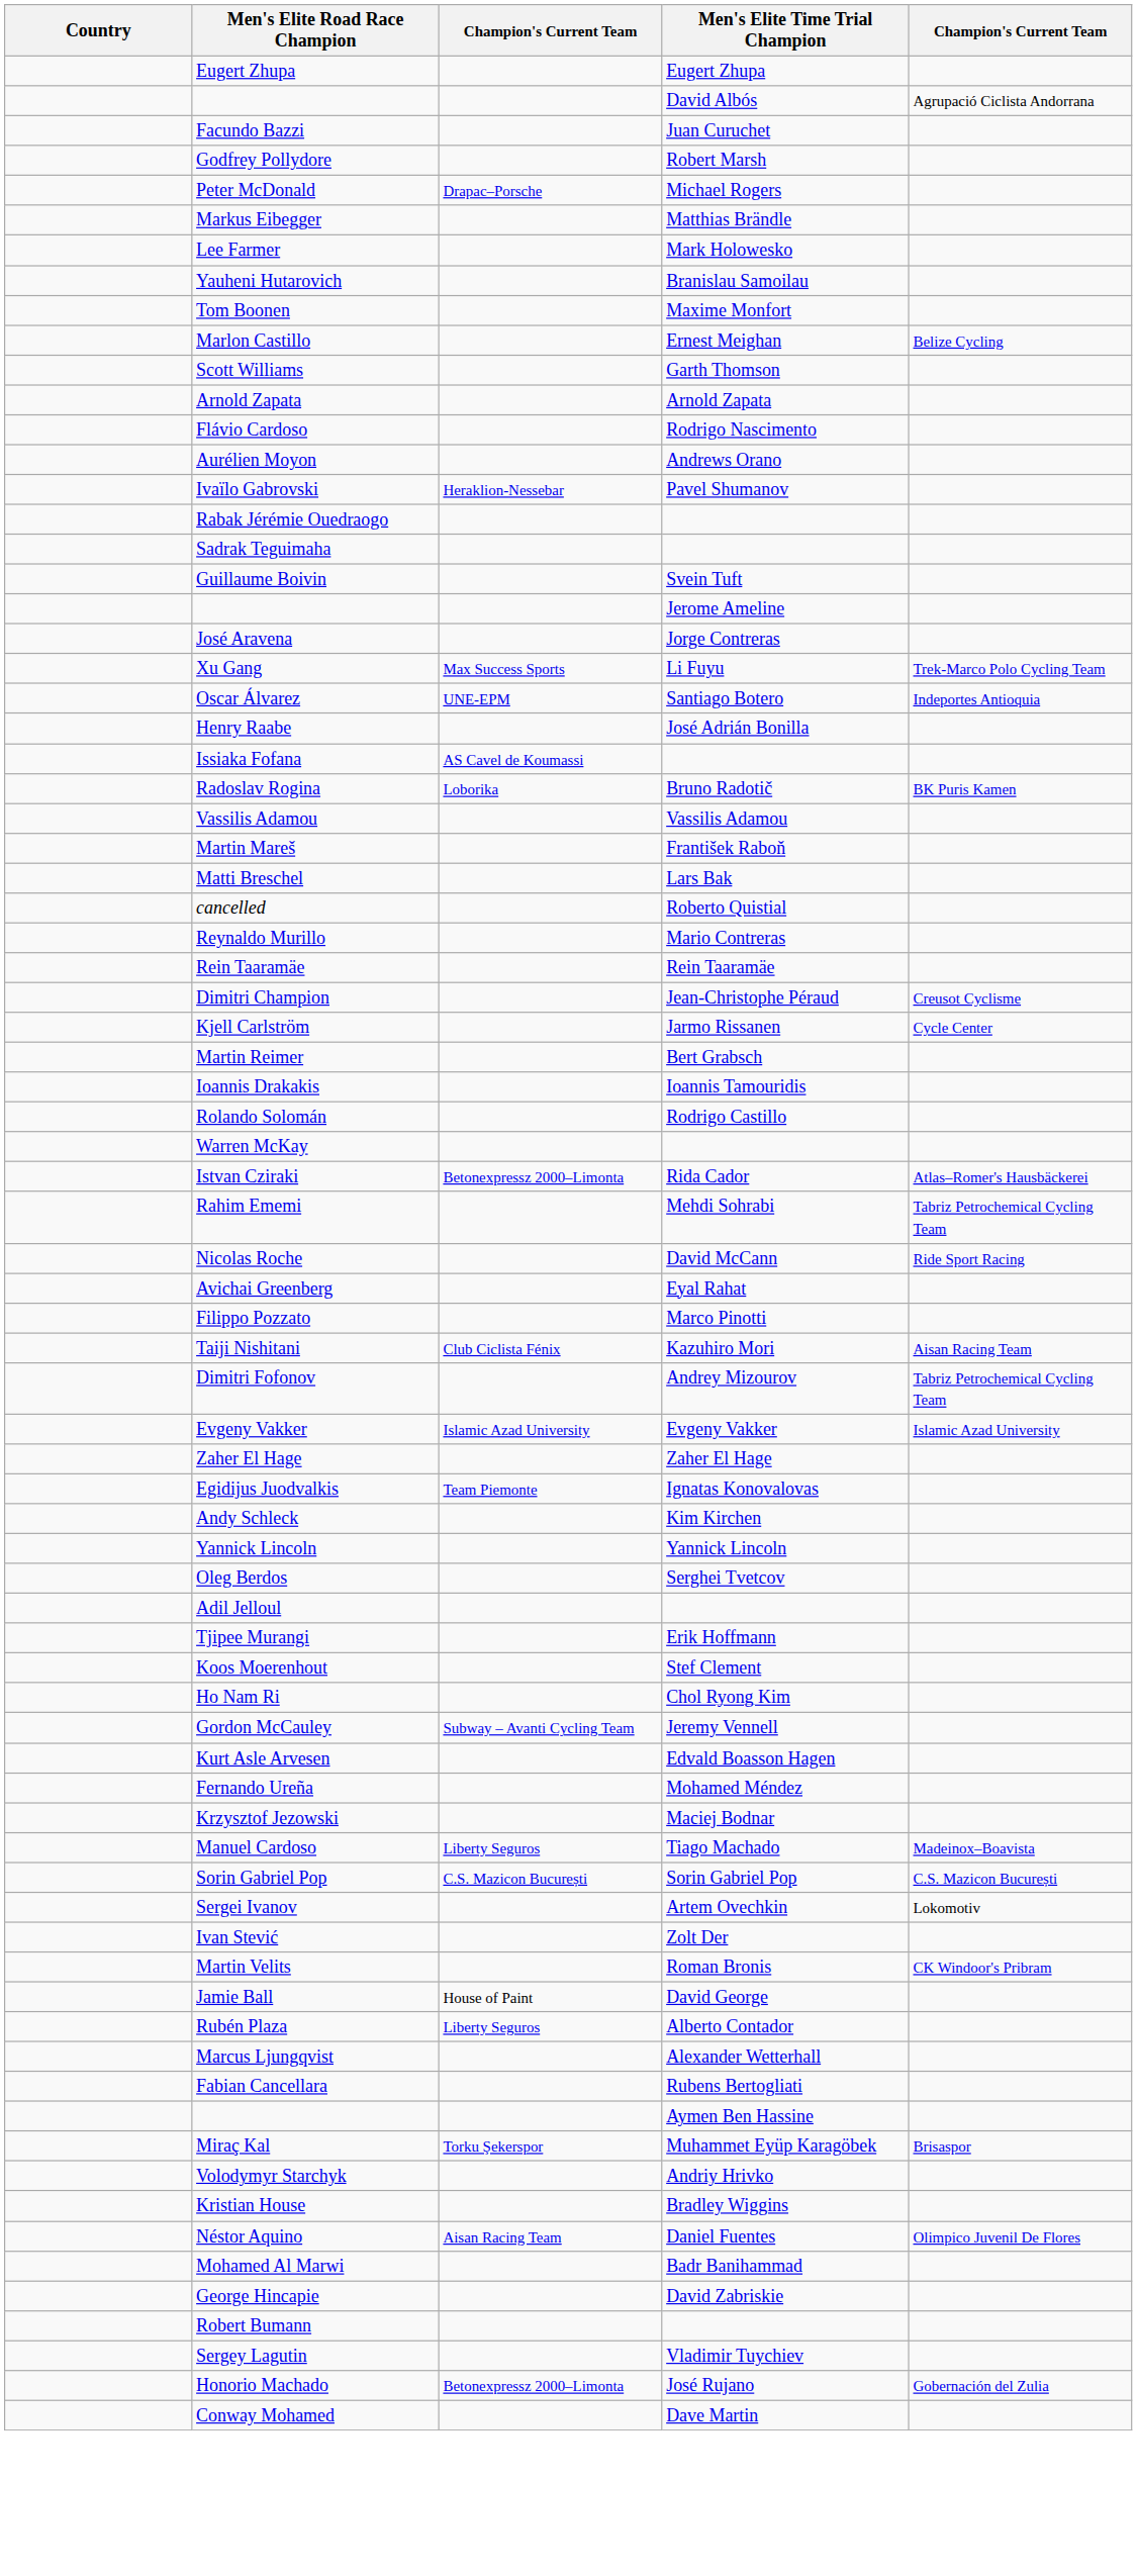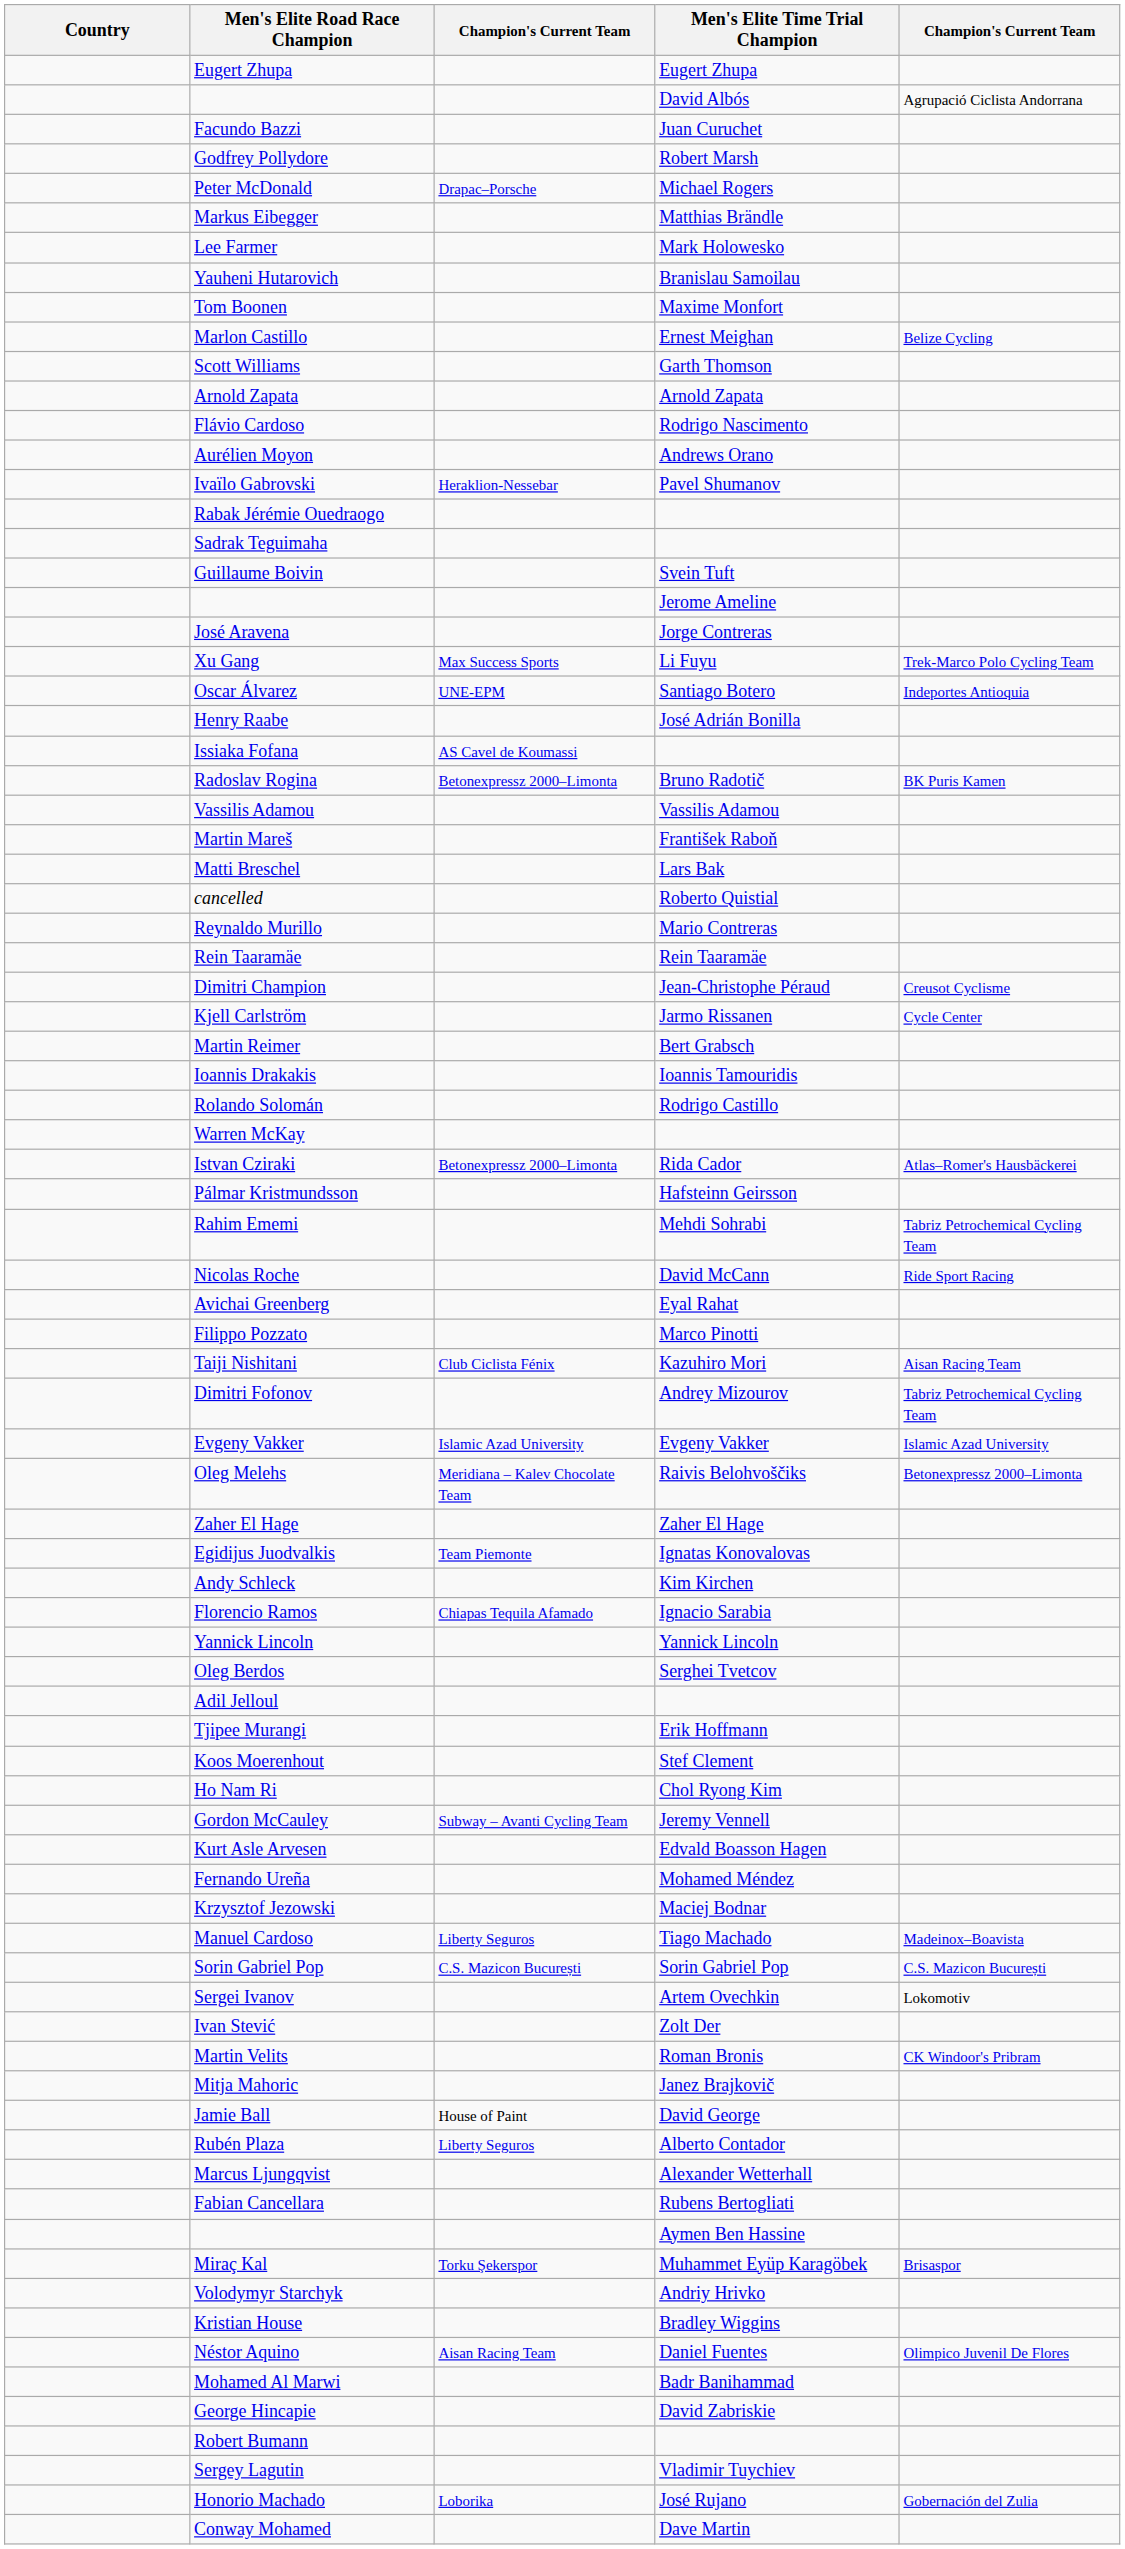Radoslav Rogina | column 3: Loborika -> Betonexpressz 2000–Limonta
+ row: Pálmar Kristmundsson | Hafsteinn Geirsson
+ row: Oleg Melehs | Meridiana – Kalev Chocolate Team | Raivis Belohvoščiks | Betonexpressz 2000–Limonta
+ row: Florencio Ramos | Chiapas Tequila Afamado | Ignacio Sarabia
+ row: Mitja Mahoric | Janez Brajkovič
Honorio Machado | column 3: Betonexpressz 2000–Limonta -> Loborika
